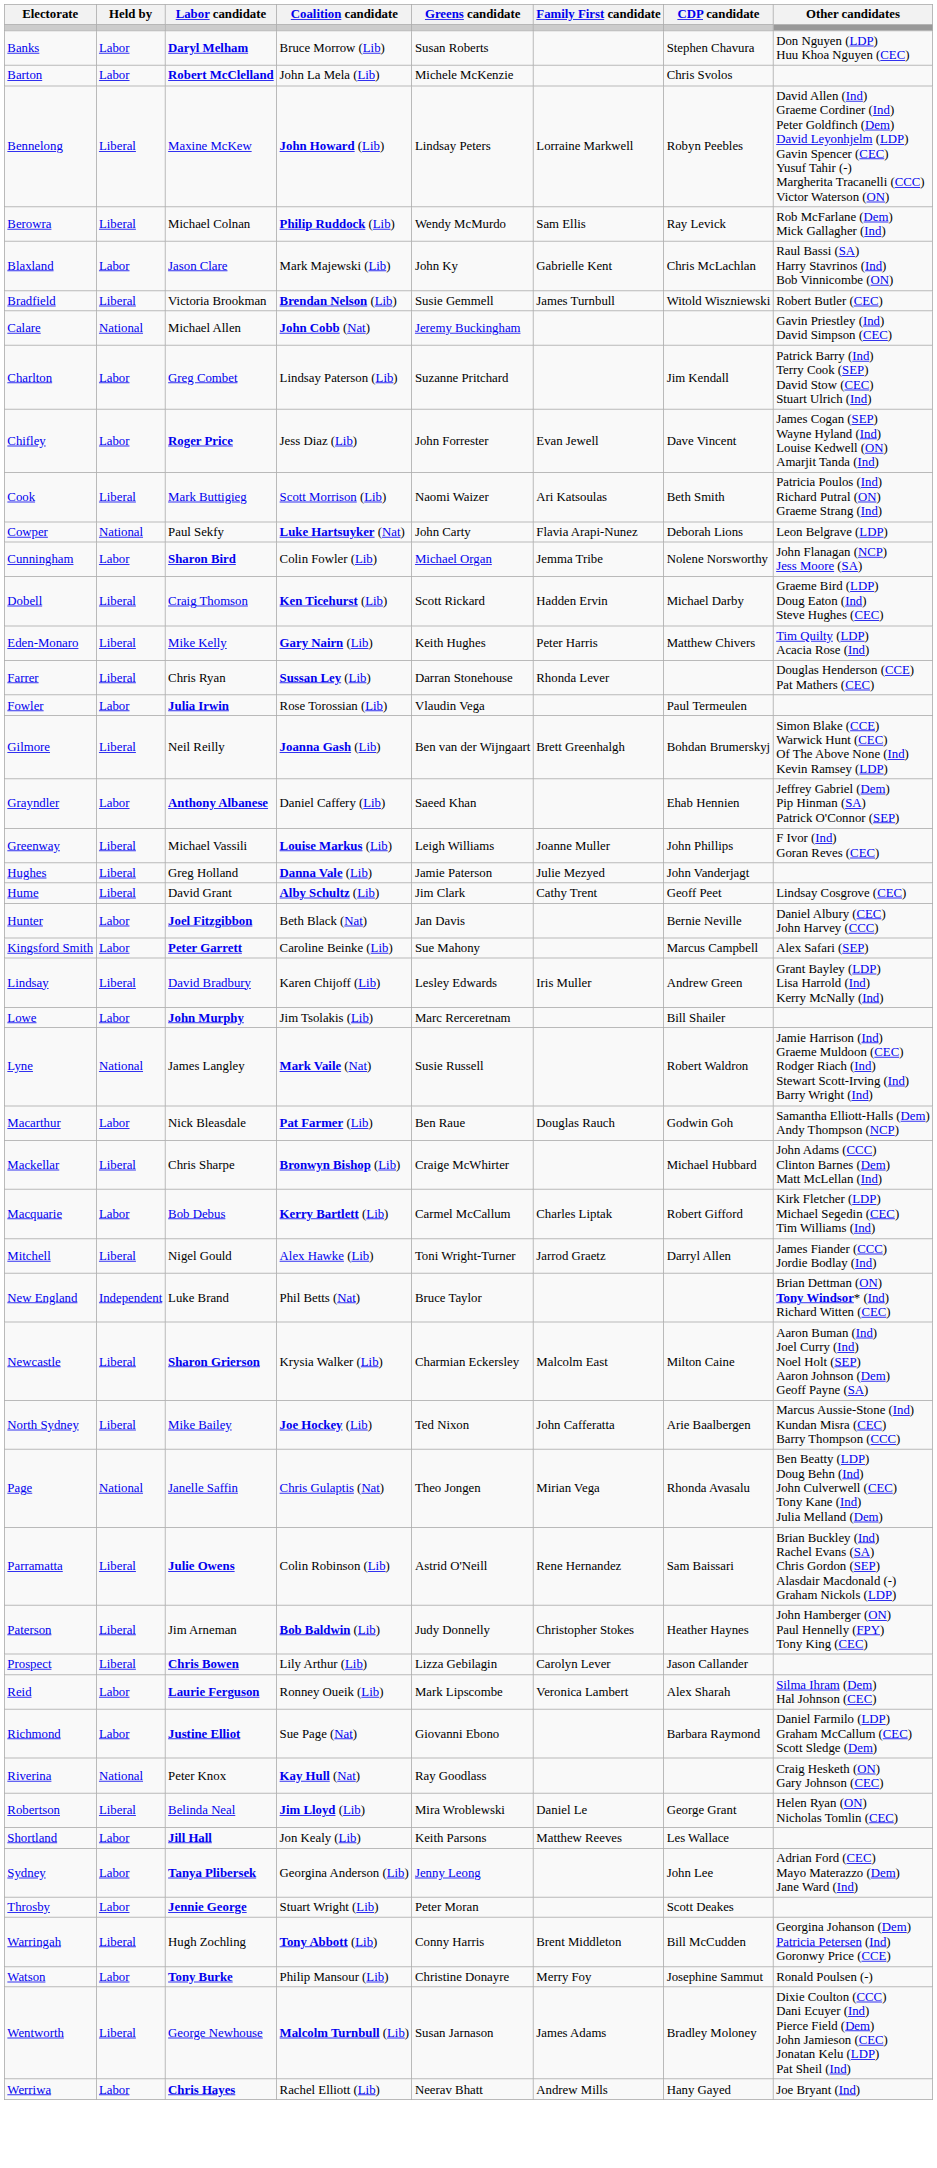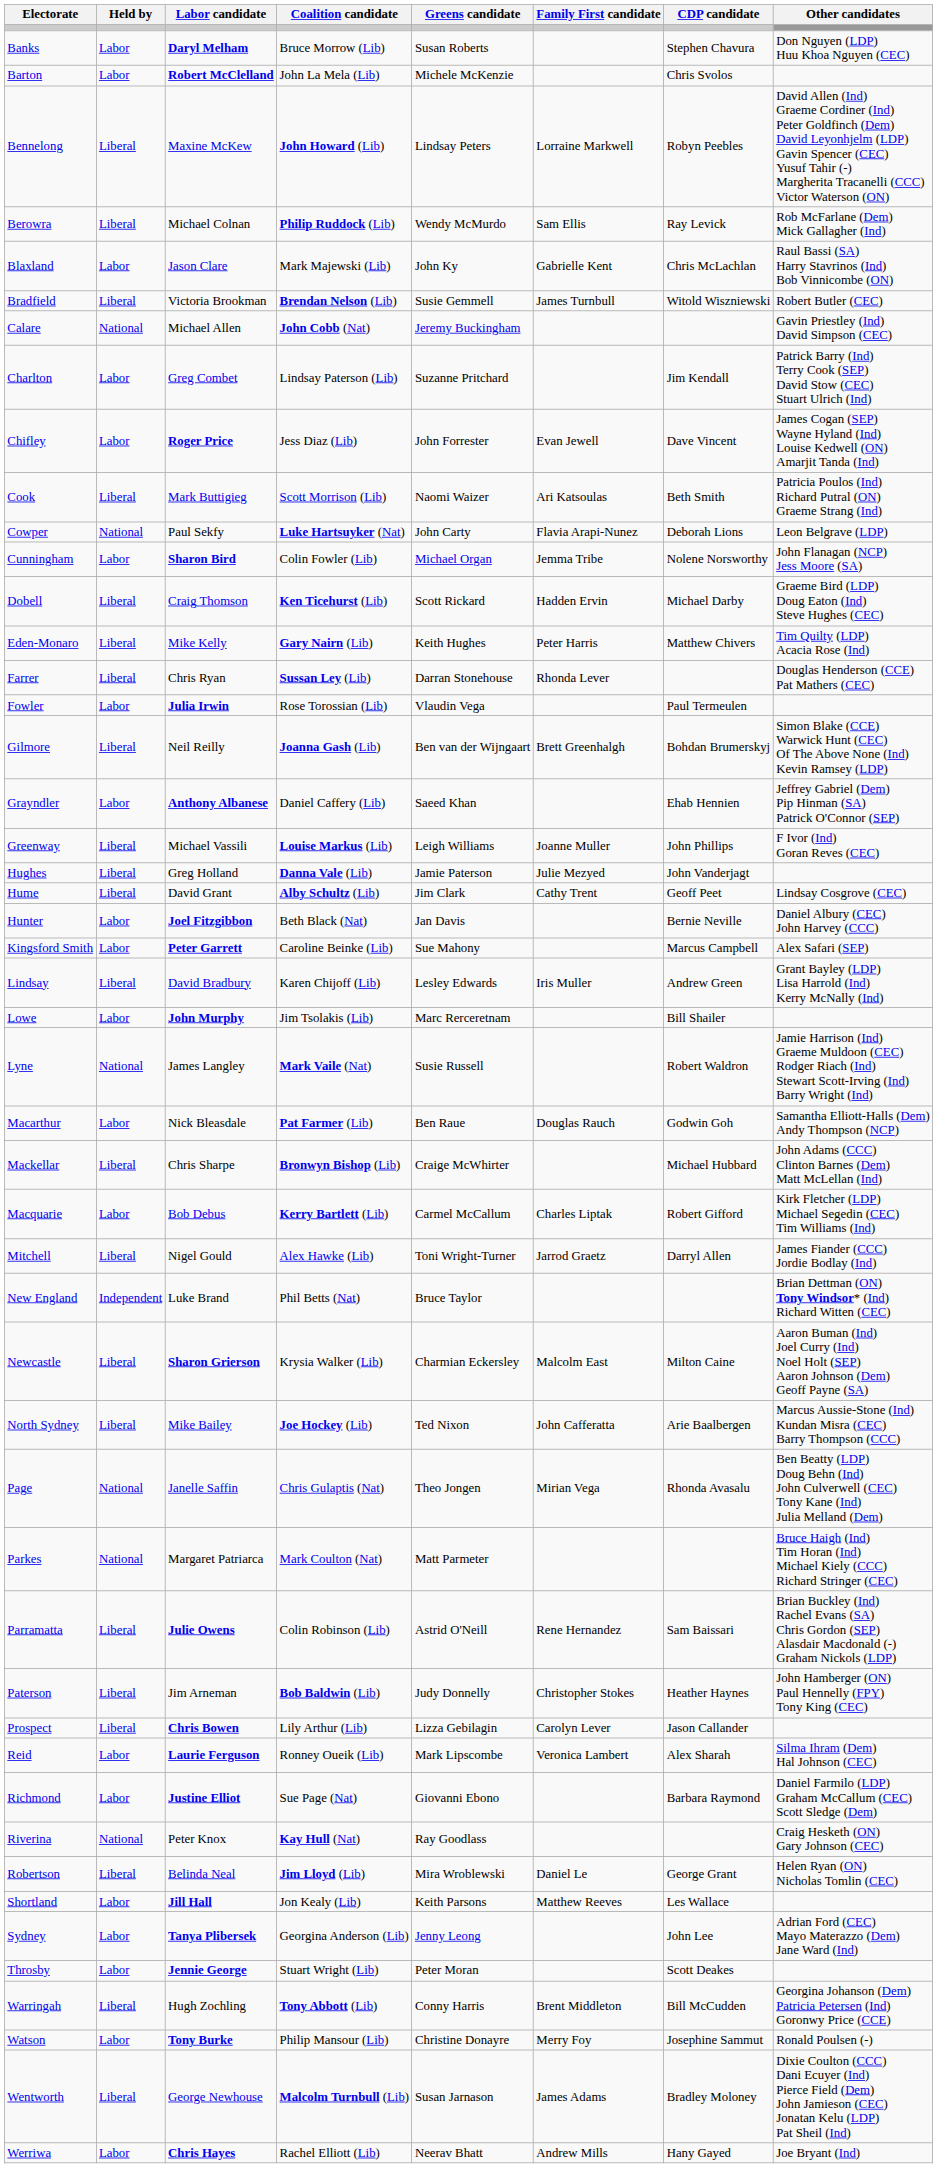+ row: Parkes | National | Margaret Patriarca | Mark Coulton (Nat) | Matt Parmeter | Bruce Haigh (Ind) Tim Horan (Ind) Michael Kiely (CCC) Richard Stringer (CEC)
